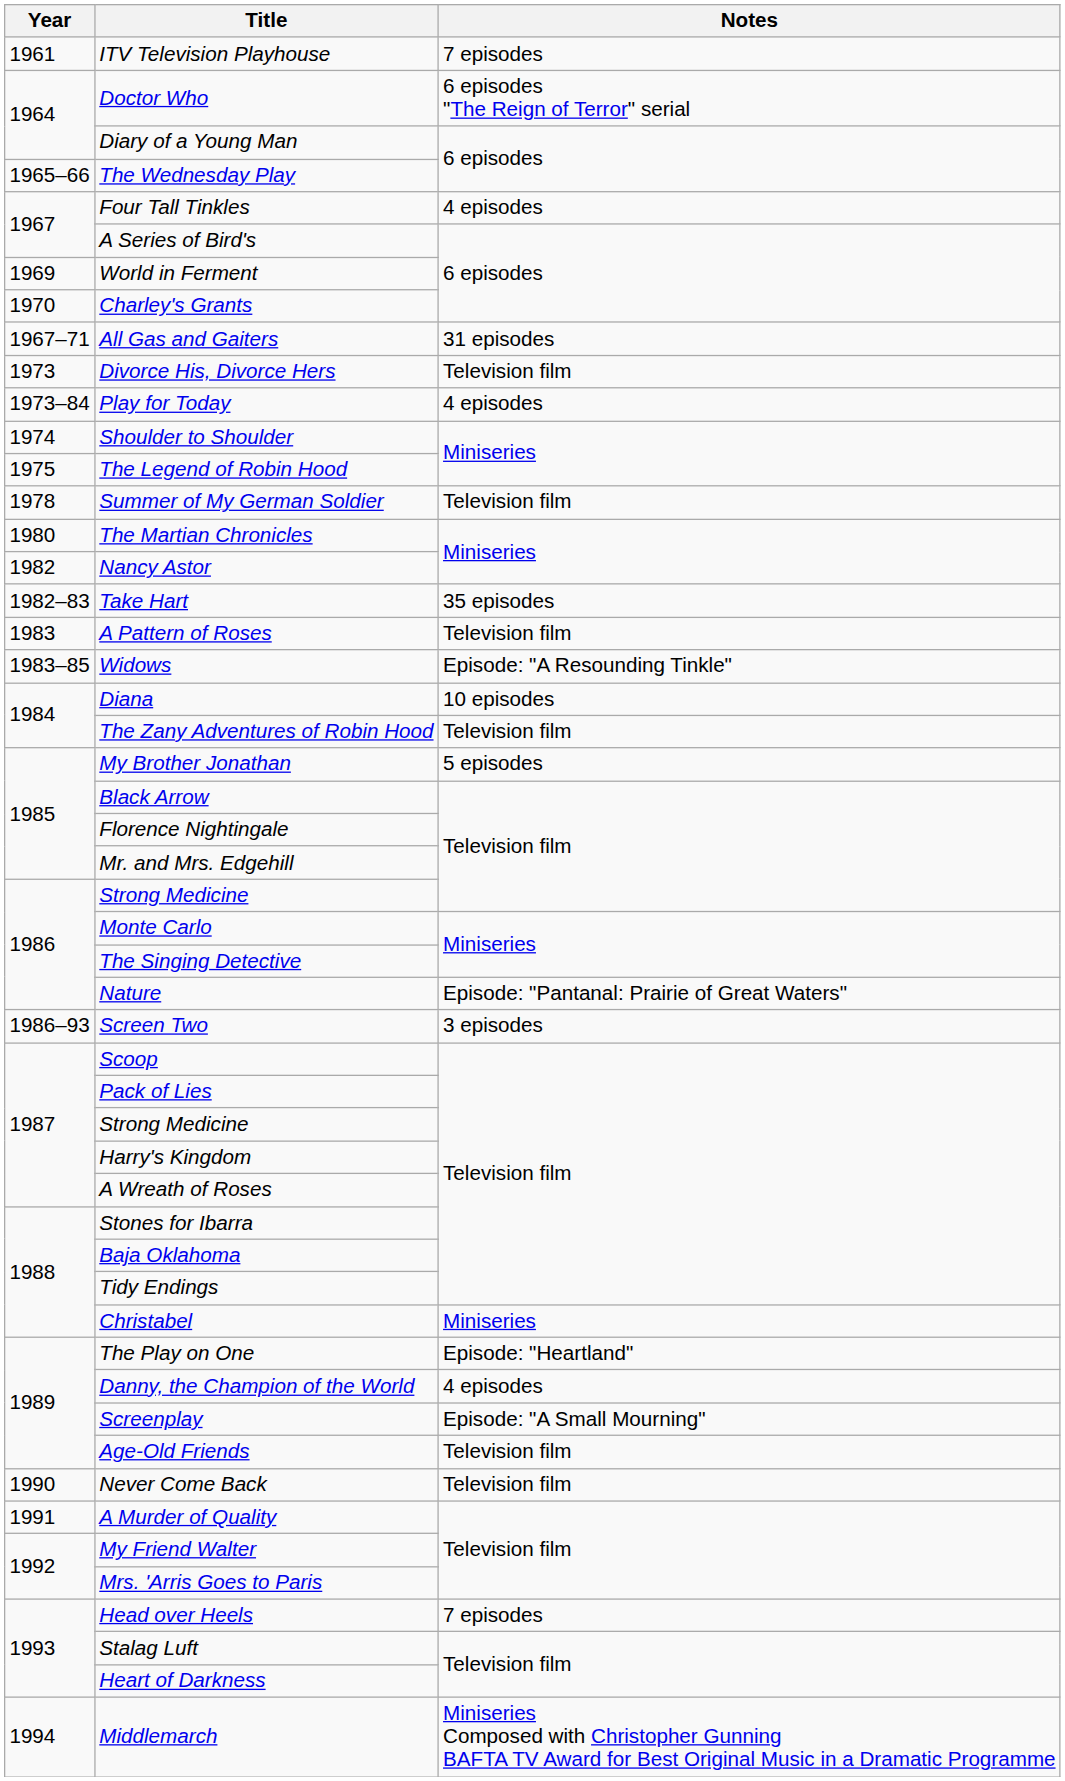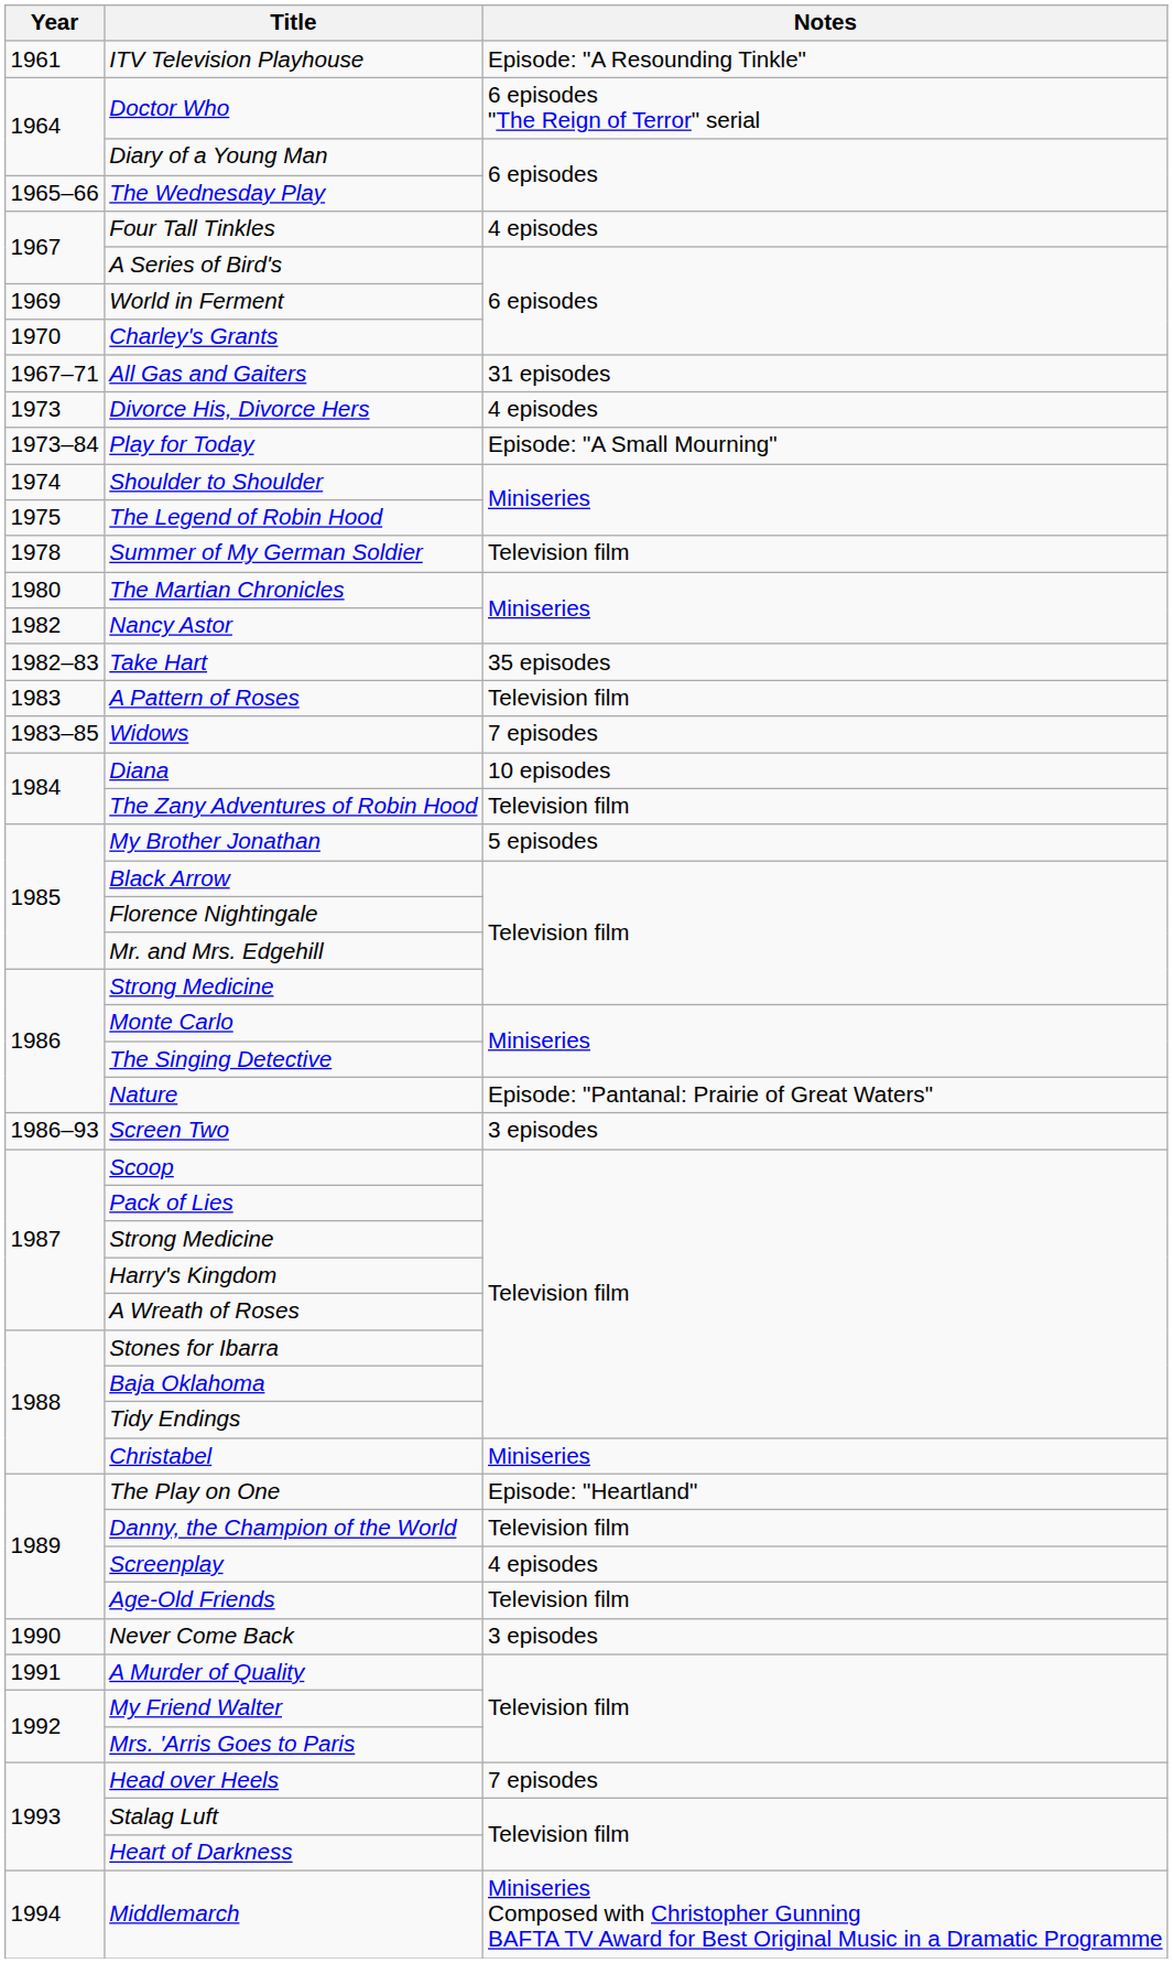ITV Television Playhouse | Notes: 7 episodes -> Episode: "A Resounding Tinkle"
Divorce His, Divorce Hers | Notes: Television film -> 4 episodes
Play for Today | Notes: 4 episodes -> Episode: "A Small Mourning"
Widows | Notes: Episode: "A Resounding Tinkle" -> 7 episodes
Danny, the Champion of the World | Notes: 4 episodes -> Television film
Screenplay | Notes: Episode: "A Small Mourning" -> 4 episodes
Never Come Back | Notes: Television film -> 3 episodes
